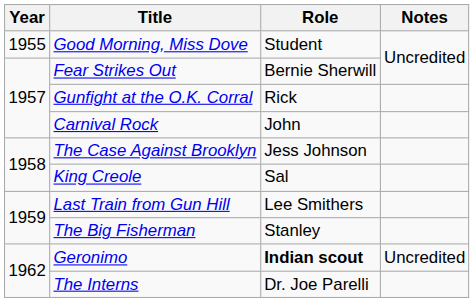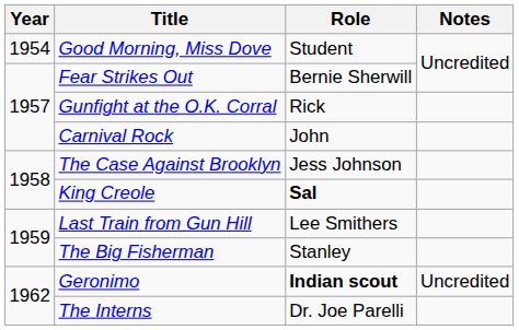Good Morning, Miss Dove | Year: 1955 -> 1954
King Creole | Role: normal -> bold
